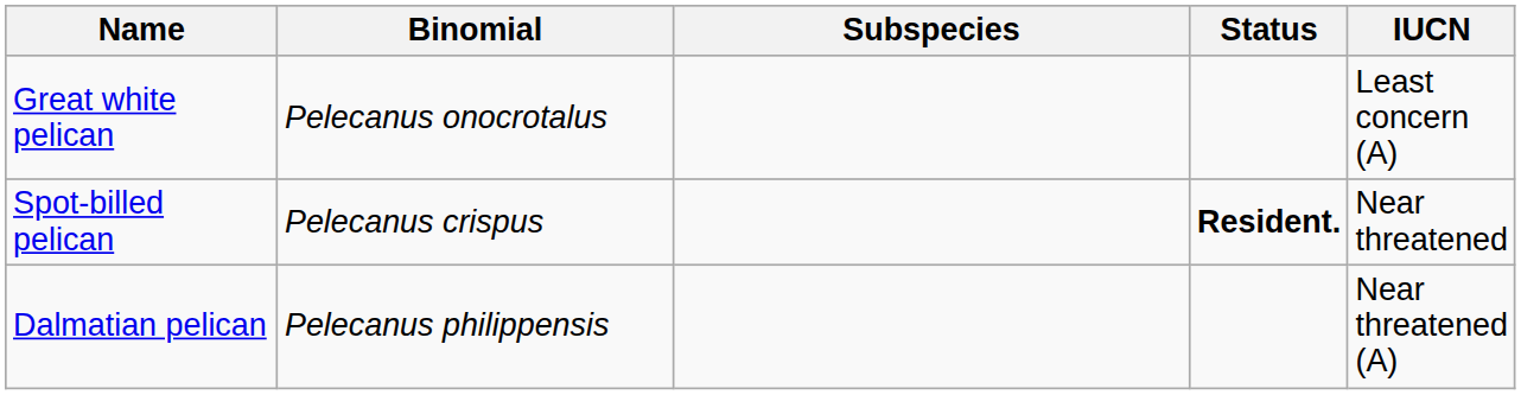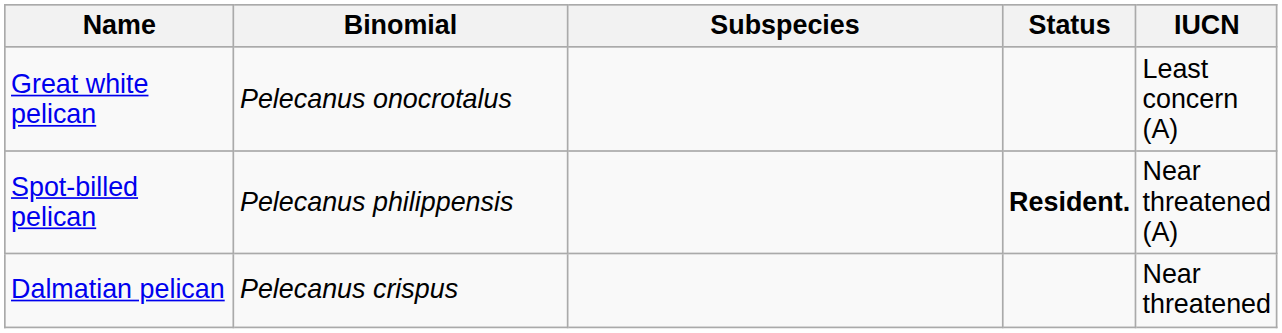Spot-billed pelican | Binomial: Pelecanus crispus -> Pelecanus philippensis
Spot-billed pelican | IUCN: Near threatened -> Near threatened (A)
Dalmatian pelican | Binomial: Pelecanus philippensis -> Pelecanus crispus
Dalmatian pelican | IUCN: Near threatened (A) -> Near threatened
